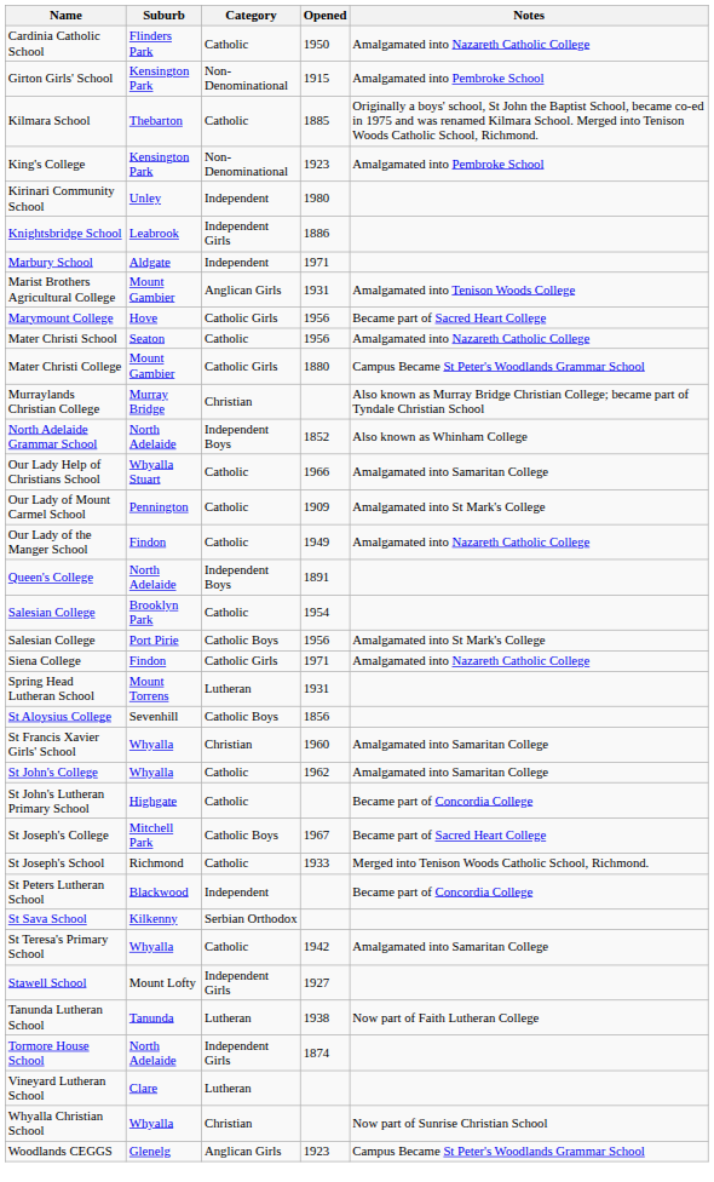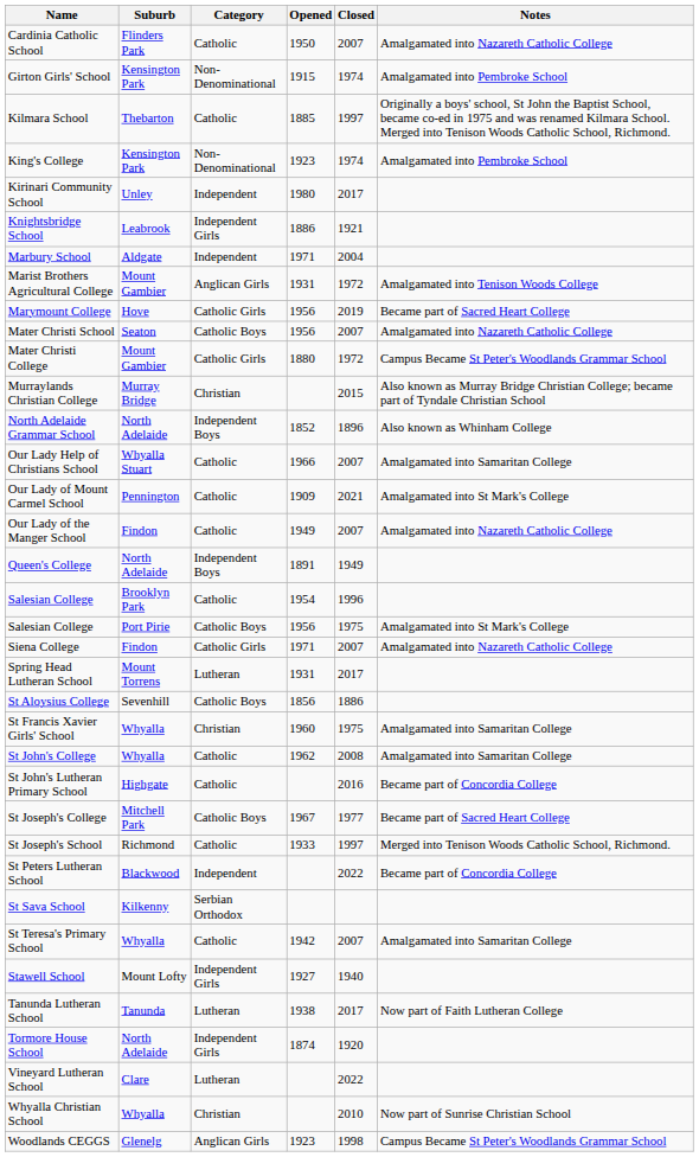+ column: Closed | 2007 | 1974 | 1997 | 1974 | 2017 | 1921 | 2004 | 1972 | 2019 | 2007 | 1972 | 2015 | 1896 | 2007 | 2021 | 2007 | 1949 | 1996 | 1975 | 2007 | 2017 | 1886 | 1975 | 2008 | 2016 | 1977 | 1997 | 2022 | 2007 | 1940 | 2017 | 1920 | 2022 | 2010 | 1998
Mater Christi School | Category: Catholic -> Catholic Boys
